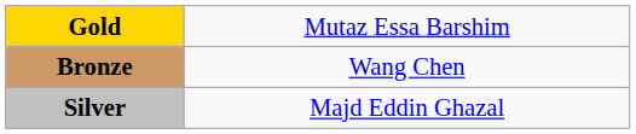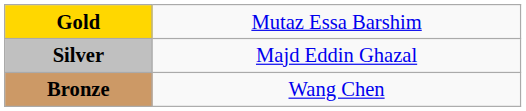rows swapped: Silver <-> Bronze
